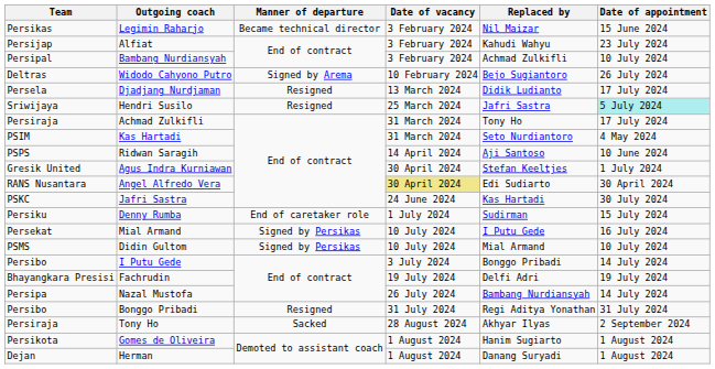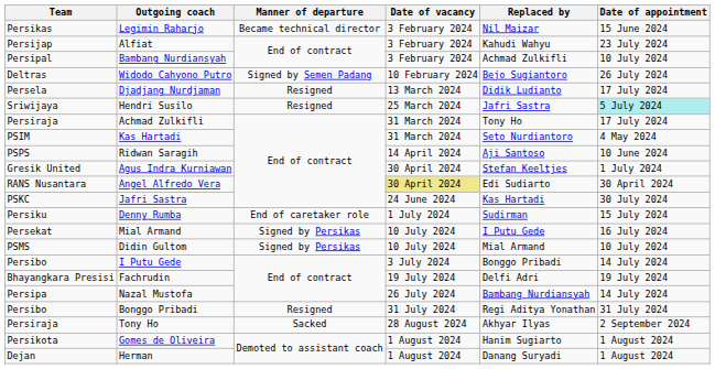Widodo Cahyono Putro | Manner of departure: Signed by Arema -> Signed by Semen Padang
